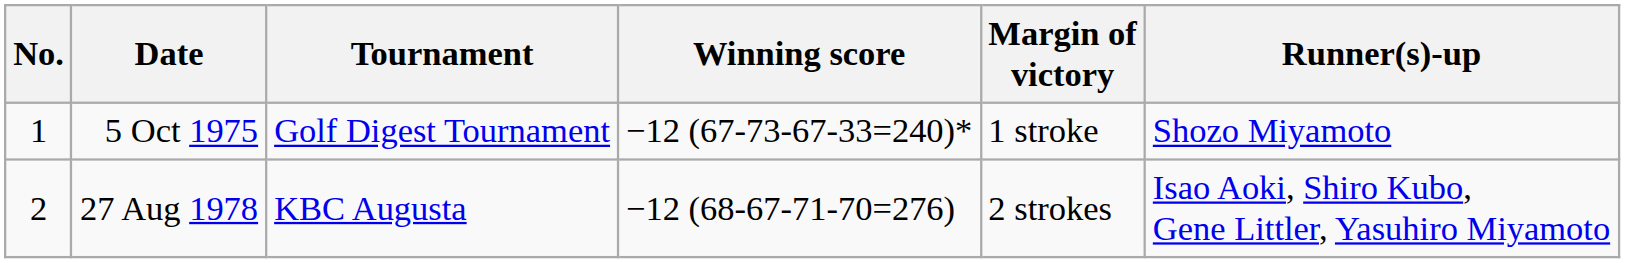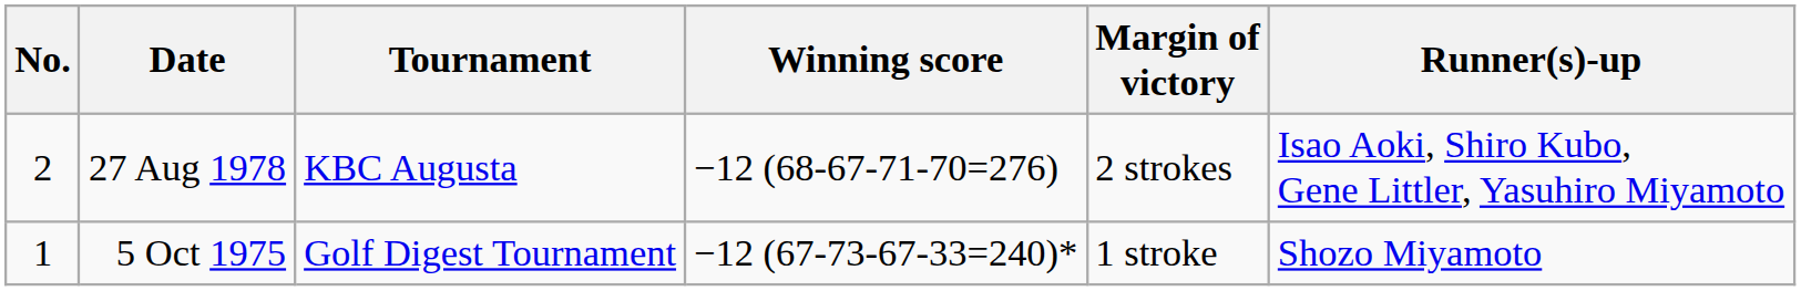rows swapped: 5 Oct 1975 <-> 27 Aug 1978
